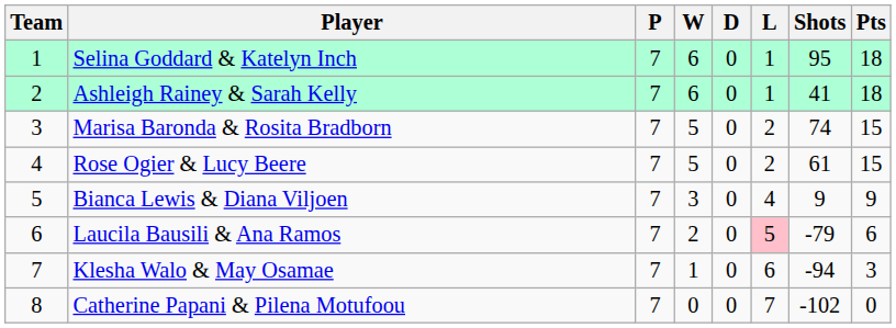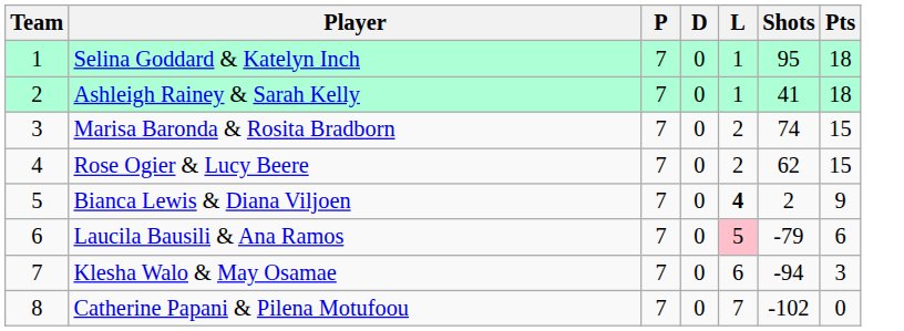- column: W | 6 | 6 | 5 | 5 | 3 | 2 | 1 | 0
Rose Ogier & Lucy Beere | Shots: 61 -> 62
Bianca Lewis & Diana Viljoen | L: normal -> bold
Bianca Lewis & Diana Viljoen | Shots: 9 -> 2
